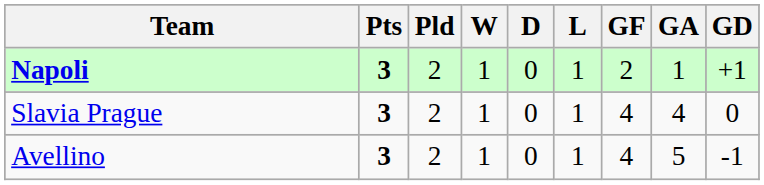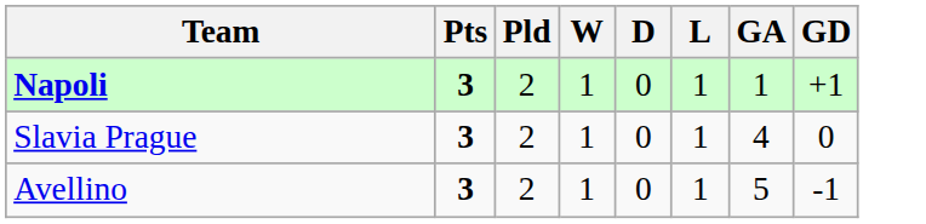- column: GF | 2 | 4 | 4
